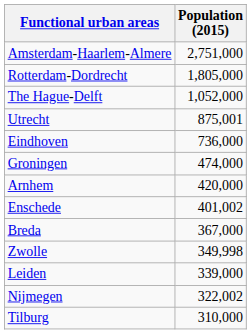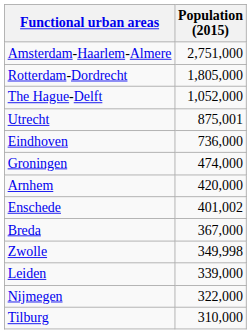Nijmegen | Population (2015): 322,002 -> 322,000
